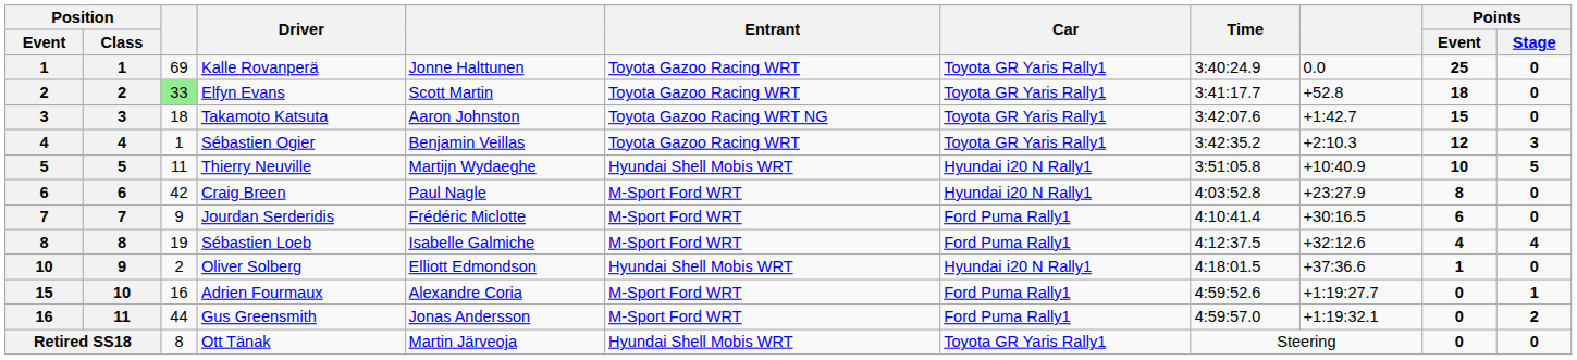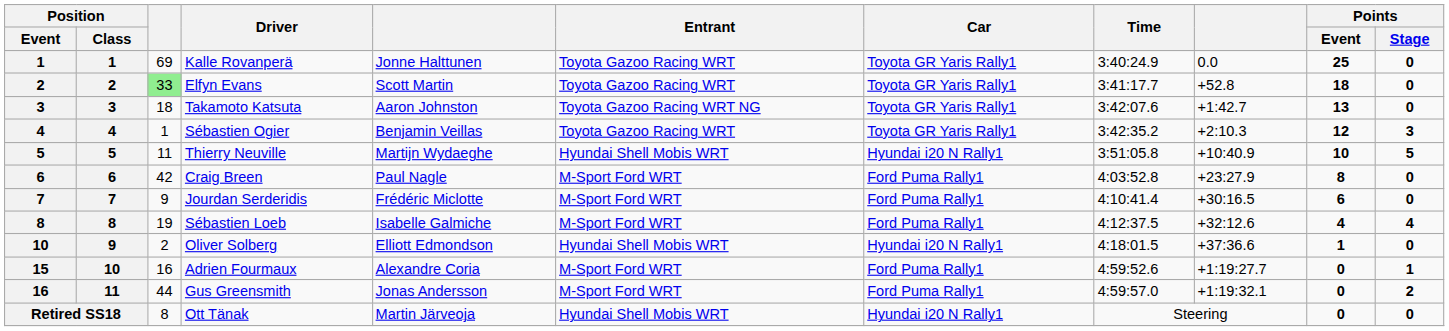Takamoto Katsuta | Points / Event: 15 -> 13
Craig Breen | Car: Hyundai i20 N Rally1 -> Ford Puma Rally1
Ott Tänak | Car: Toyota GR Yaris Rally1 -> Hyundai i20 N Rally1
